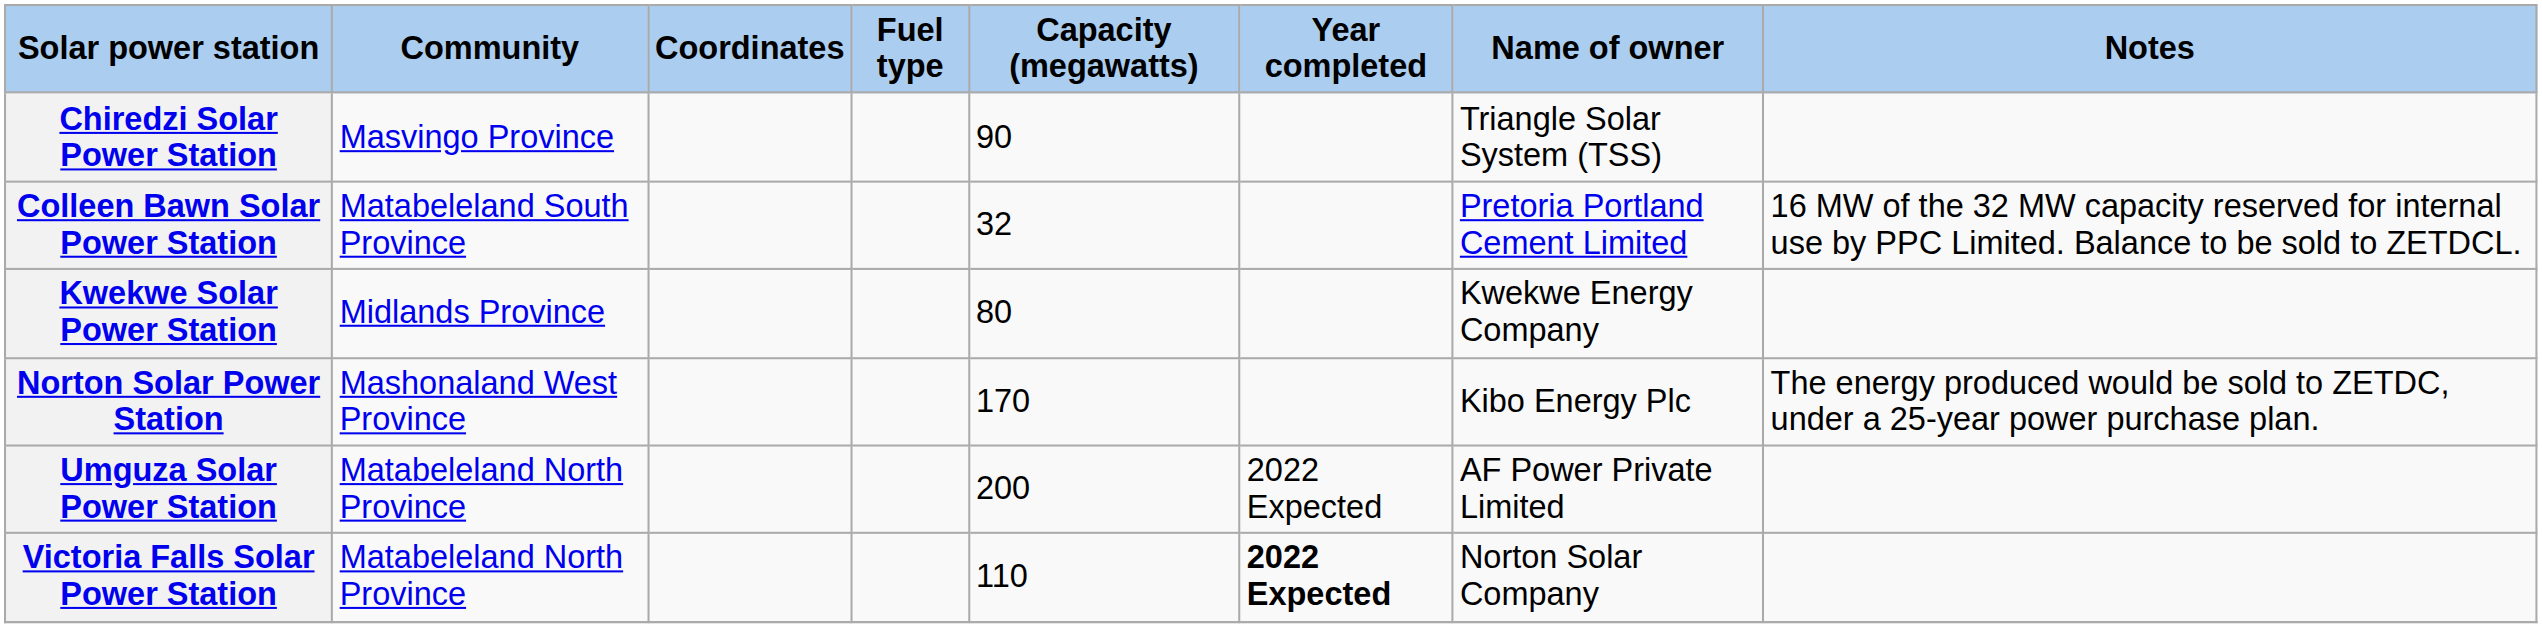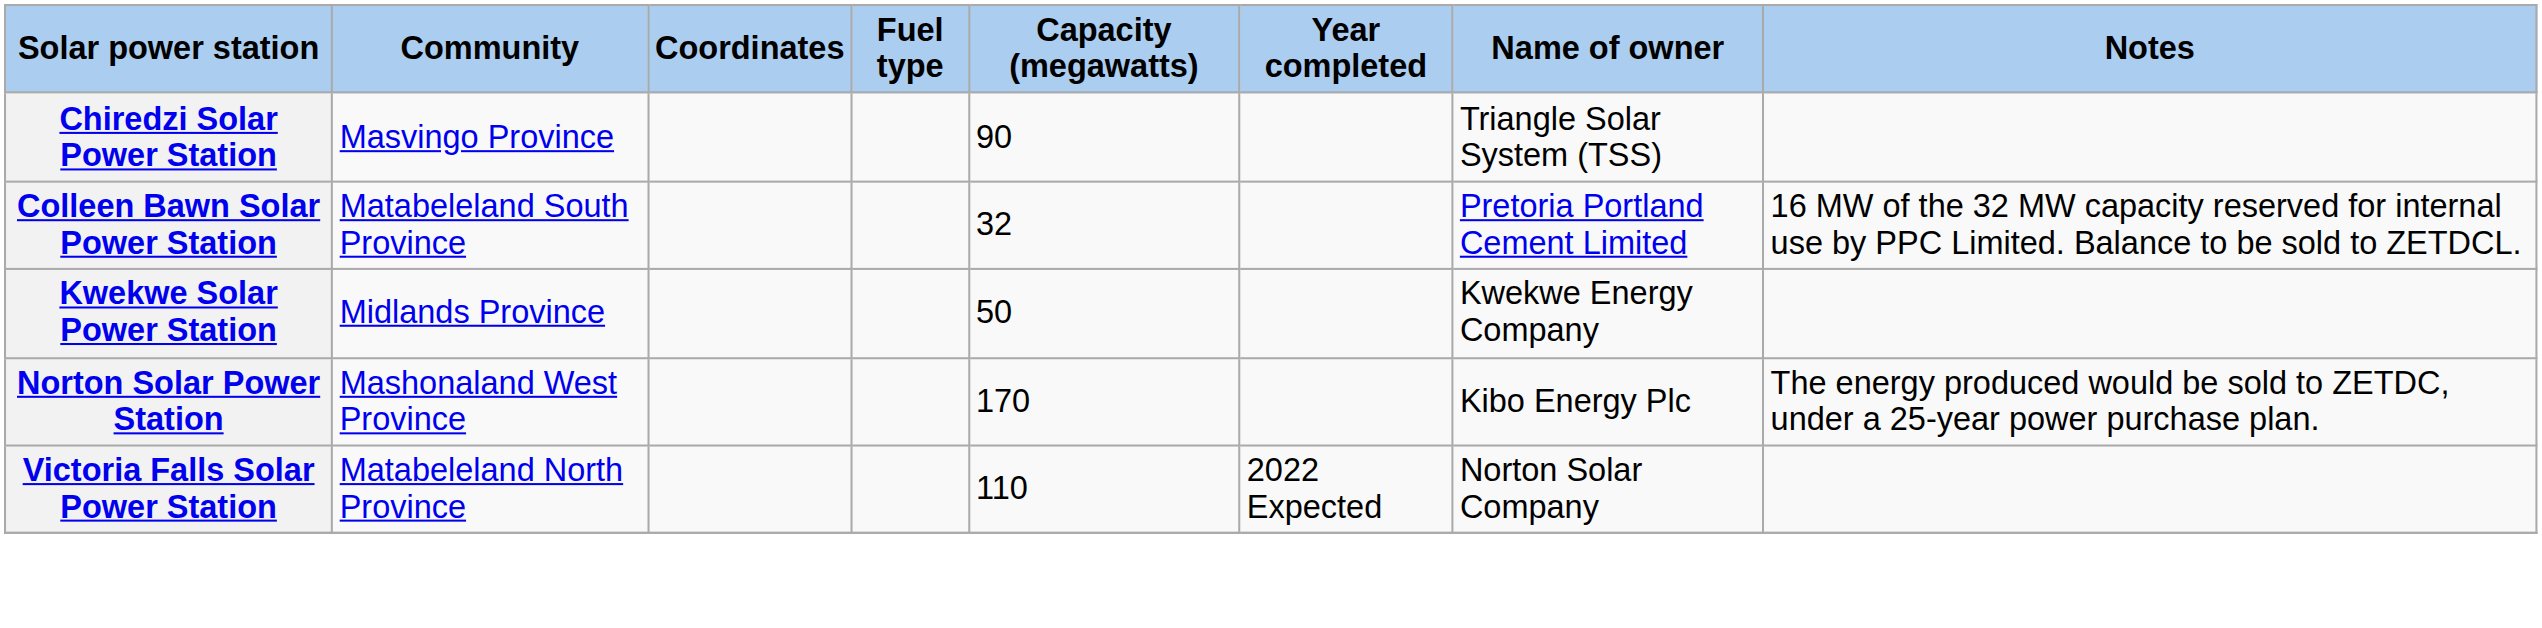Kwekwe Solar Power Station | Capacity (megawatts): 80 -> 50
- row: Umguza Solar Power Station | Matabeleland North Province | 200 | 2022 Expected | AF Power Private Limited
Victoria Falls Solar Power Station | Year completed: bold -> normal
